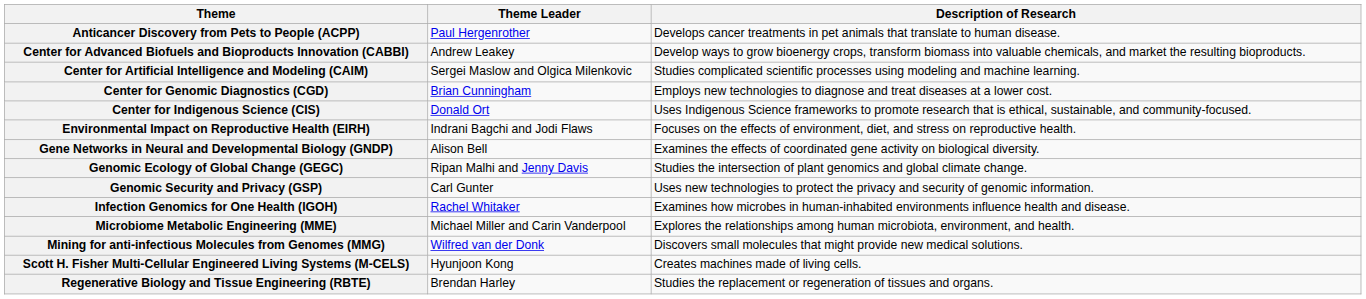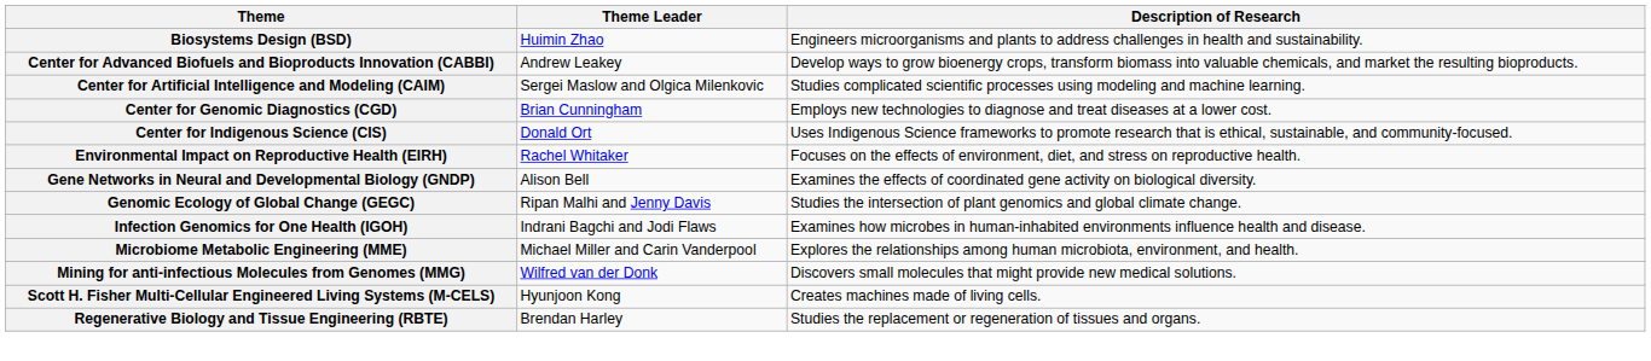- row: Anticancer Discovery from Pets to People (ACPP) | Paul Hergenrother | Develops cancer treatments in pet animals that translate to human disease.
+ row: Biosystems Design (BSD) | Huimin Zhao | Engineers microorganisms and plants to address challenges in health and sustainability.
Environmental Impact on Reproductive Health (EIRH) | Theme Leader: Indrani Bagchi and Jodi Flaws -> Rachel Whitaker
- row: Genomic Security and Privacy (GSP) | Carl Gunter | Uses new technologies to protect the privacy and security of genomic information.
Infection Genomics for One Health (IGOH) | Theme Leader: Rachel Whitaker -> Indrani Bagchi and Jodi Flaws
